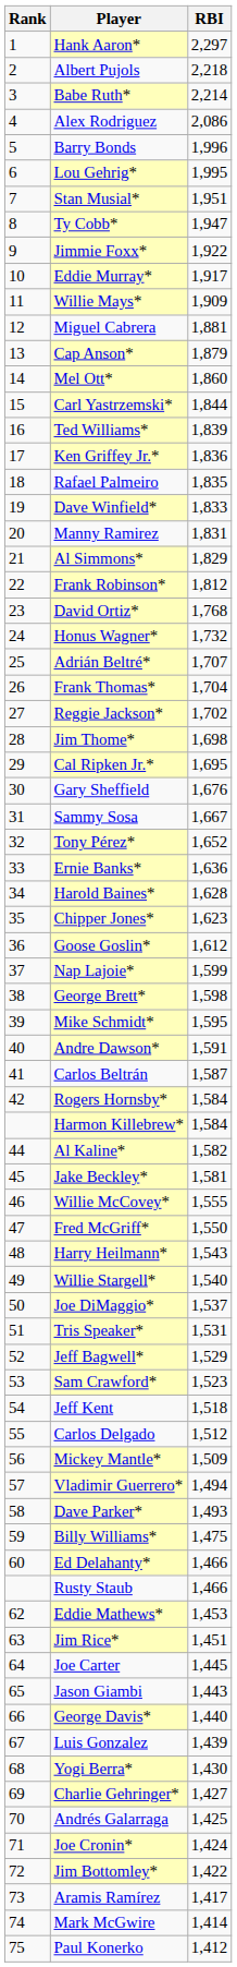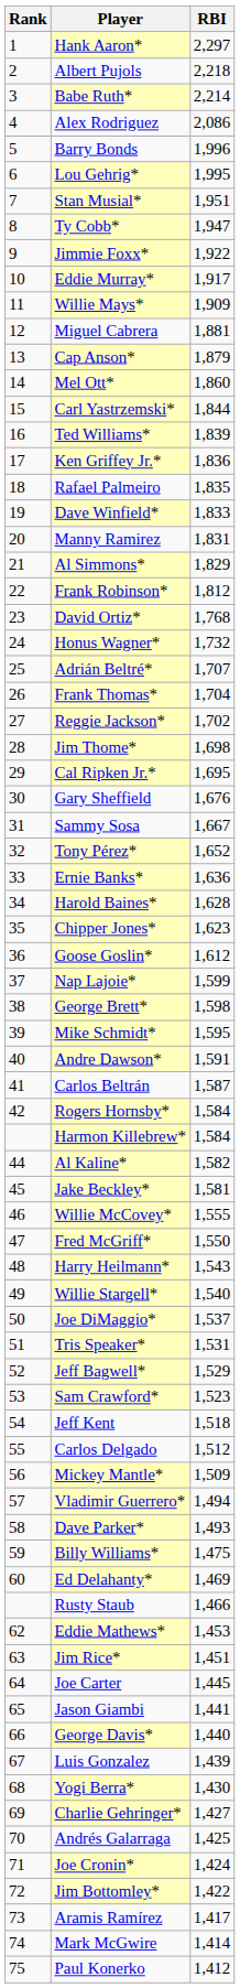Ed Delahanty* | RBI: 1,466 -> 1,469
Jason Giambi | RBI: 1,443 -> 1,441
